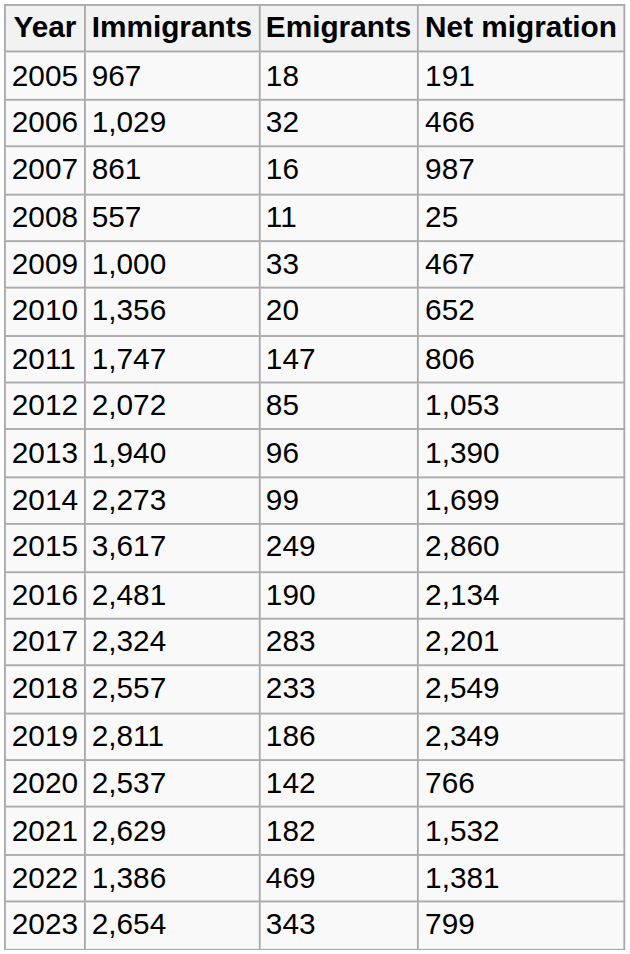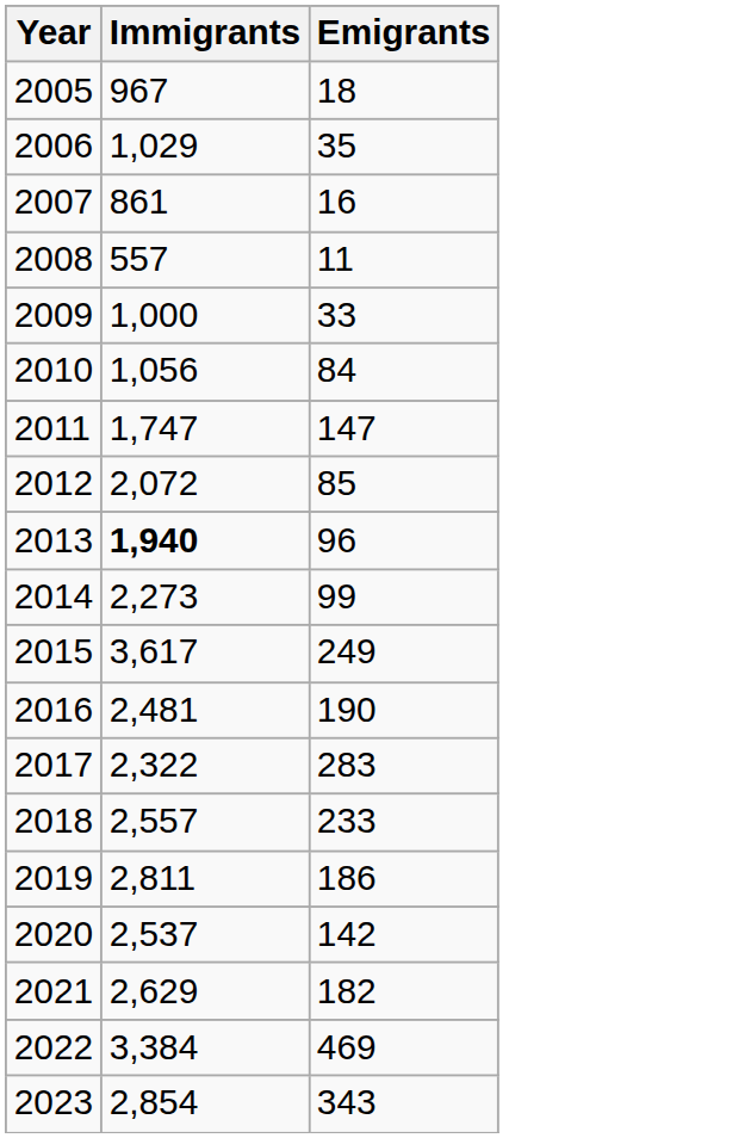- column: Net migration | 191 | 466 | 987 | 25 | 467 | 652 | 806 | 1,053 | 1,390 | 1,699 | 2,860 | 2,134 | 2,201 | 2,549 | 2,349 | 766 | 1,532 | 1,381 | 799
2006 | Emigrants: 32 -> 35
2010 | Immigrants: 1,356 -> 1,056
2010 | Emigrants: 20 -> 84
2013 | Immigrants: normal -> bold
2017 | Immigrants: 2,324 -> 2,322
2022 | Immigrants: 1,386 -> 3,384
2023 | Immigrants: 2,654 -> 2,854
